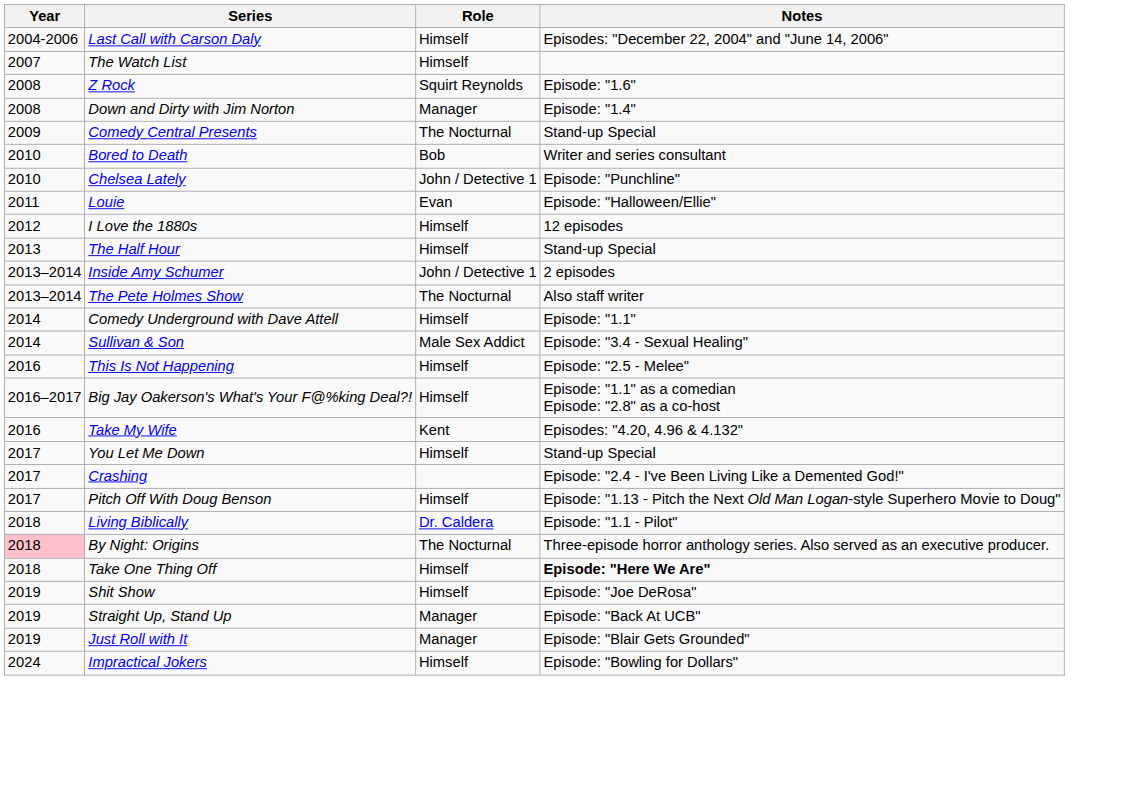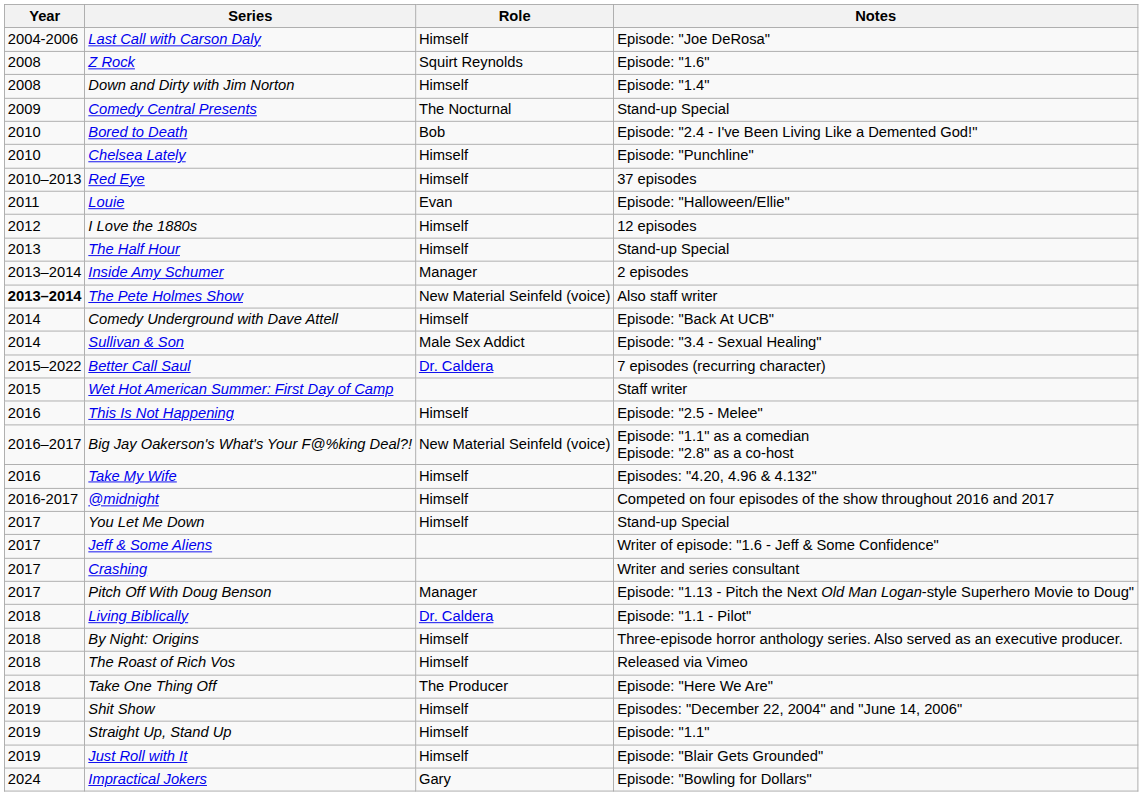Last Call with Carson Daly | Notes: Episodes: "December 22, 2004" and "June 14, 2006" -> Episode: "Joe DeRosa"
- row: 2007 | The Watch List | Himself
Down and Dirty with Jim Norton | Role: Manager -> Himself
Bored to Death | Notes: Writer and series consultant -> Episode: "2.4 - I've Been Living Like a Demented God!"
Chelsea Lately | Role: John / Detective 1 -> Himself
+ row: 2010–2013 | Red Eye | Himself | 37 episodes
Inside Amy Schumer | Role: John / Detective 1 -> Manager
The Pete Holmes Show | Year: normal -> bold
The Pete Holmes Show | Role: The Nocturnal -> New Material Seinfeld (voice)
Comedy Underground with Dave Attell | Notes: Episode: "1.1" -> Episode: "Back At UCB"
+ row: 2015–2022 | Better Call Saul | Dr. Caldera | 7 episodes (recurring character)
+ row: 2015 | Wet Hot American Summer: First Day of Camp | Staff writer
Big Jay Oakerson's What's Your F@%king Deal?! | Role: Himself -> New Material Seinfeld (voice)
Take My Wife | Role: Kent -> Himself
+ row: 2016-2017 | @midnight | Himself | Competed on four episodes of the show throughout 2016 and 2017
+ row: 2017 | Jeff & Some Aliens | Writer of episode: "1.6 - Jeff & Some Confidence"
Crashing | Notes: Episode: "2.4 - I've Been Living Like a Demented God!" -> Writer and series consultant
Pitch Off With Doug Benson | Role: Himself -> Manager
By Night: Origins | Year: pink background -> no background
By Night: Origins | Role: The Nocturnal -> Himself
+ row: 2018 | The Roast of Rich Vos | Himself | Released via Vimeo
Take One Thing Off | Role: Himself -> The Producer
Take One Thing Off | Notes: bold -> normal
Shit Show | Notes: Episode: "Joe DeRosa" -> Episodes: "December 22, 2004" and "June 14, 2006"
Straight Up, Stand Up | Role: Manager -> Himself
Straight Up, Stand Up | Notes: Episode: "Back At UCB" -> Episode: "1.1"
Just Roll with It | Role: Manager -> Himself
Impractical Jokers | Role: Himself -> Gary
